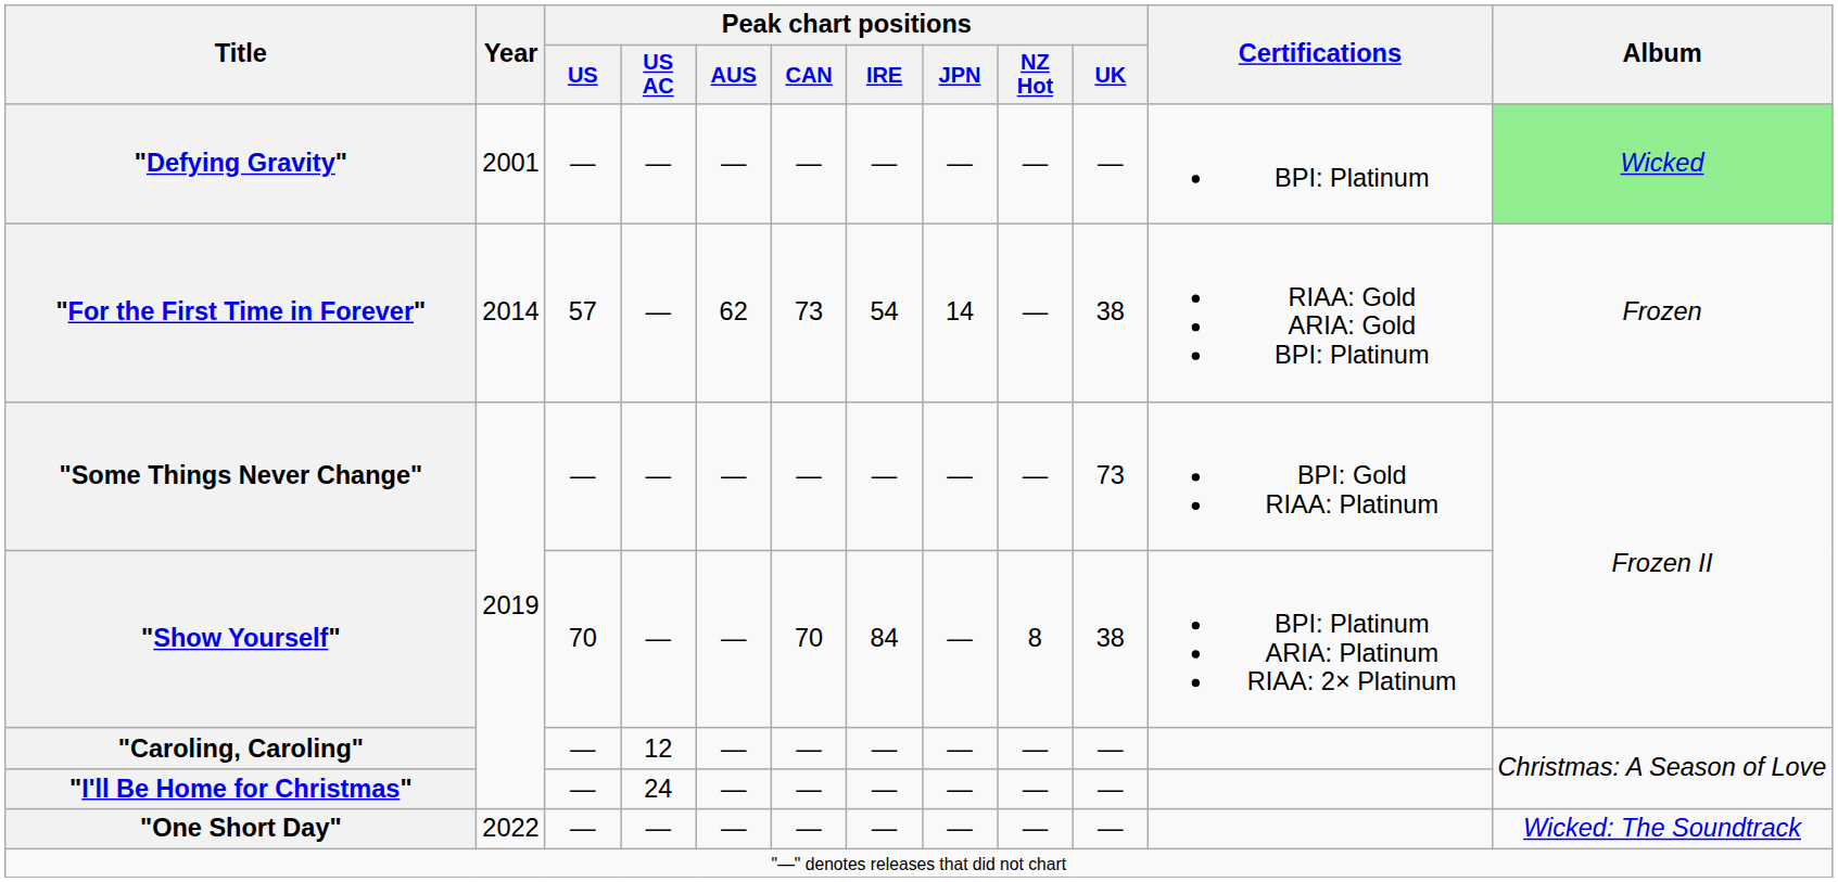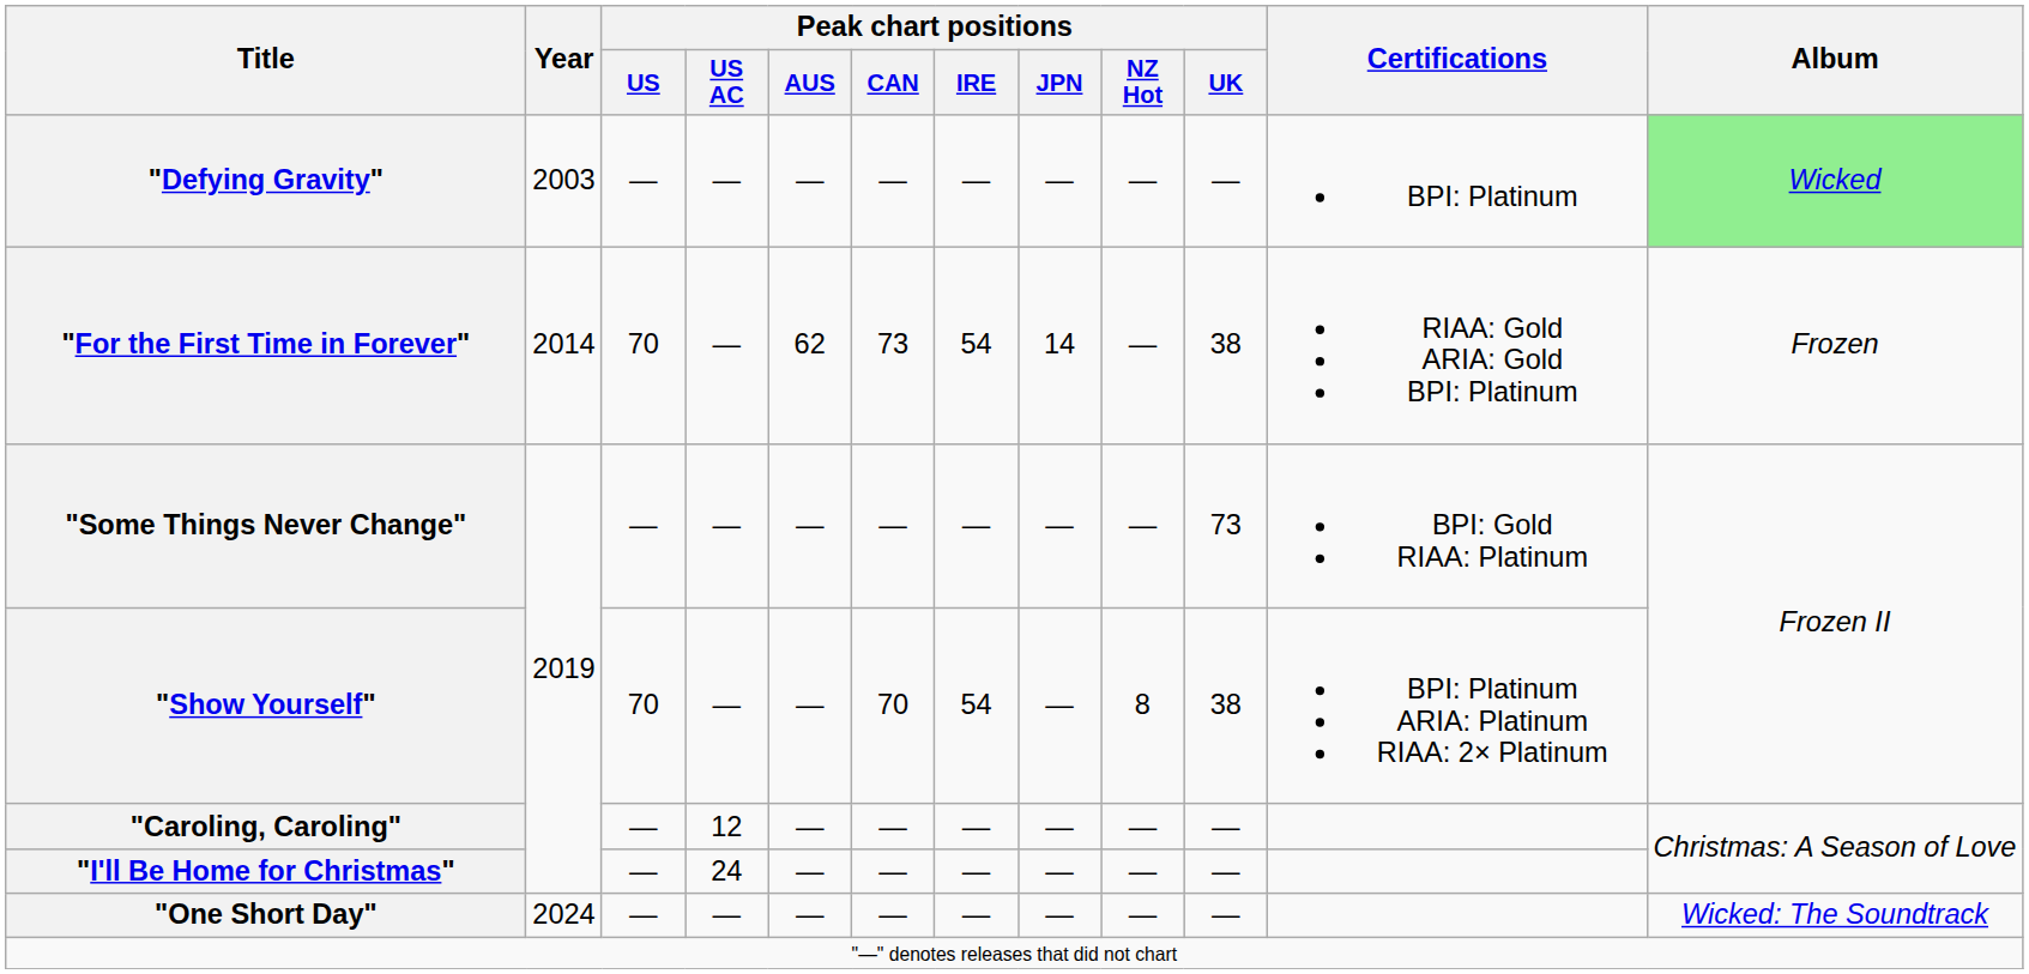"Defying Gravity" | Year: 2001 -> 2003
"For the First Time in Forever" | Peak chart positions / US: 57 -> 70
"Show Yourself" | Peak chart positions / IRE: 84 -> 54
"One Short Day" | Year: 2022 -> 2024
